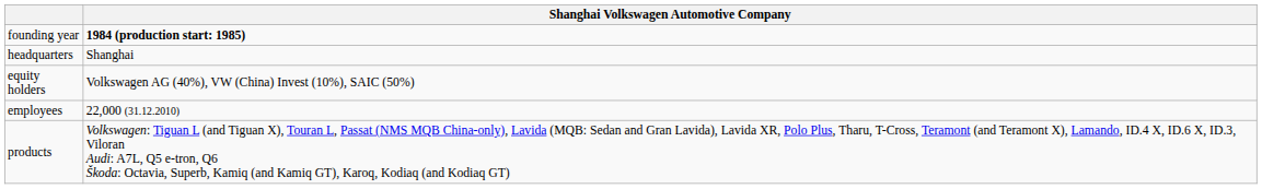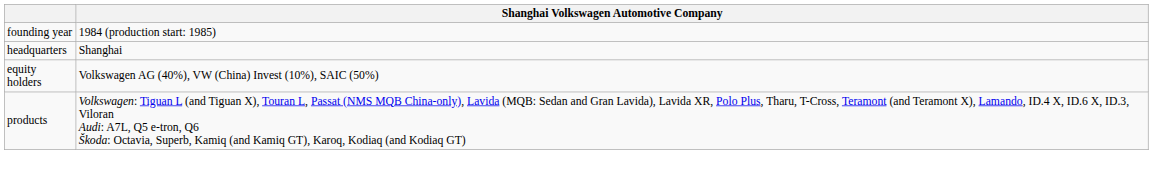founding year | Shanghai Volkswagen Automotive Company: bold -> normal
- row: employees | 22,000 (31.12.2010)
